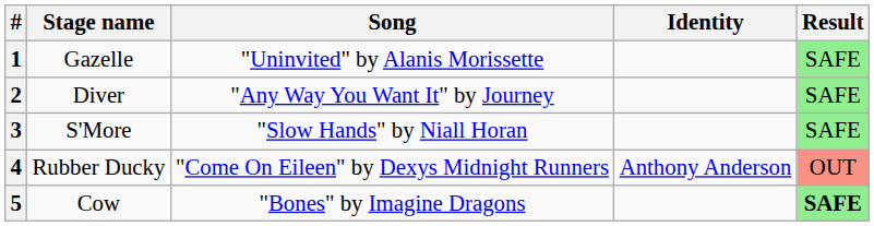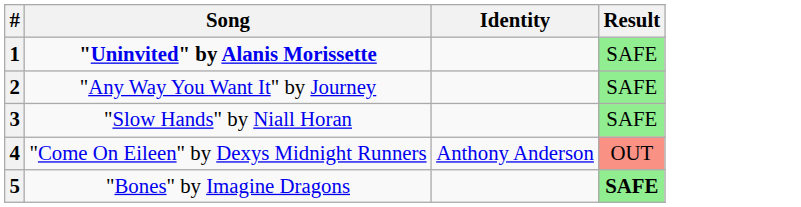- column: Stage name | Gazelle | Diver | S'More | Rubber Ducky | Cow
1 | Song: normal -> bold
